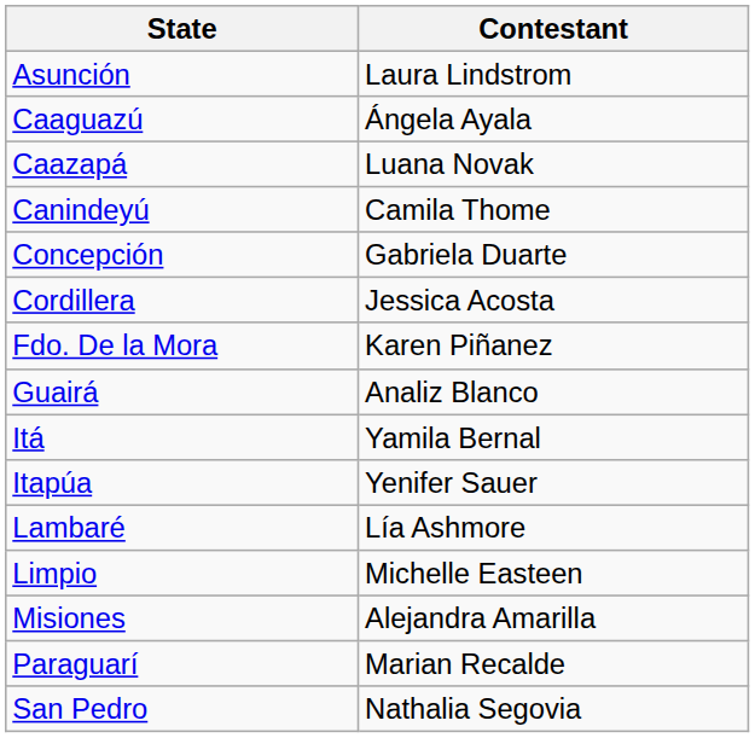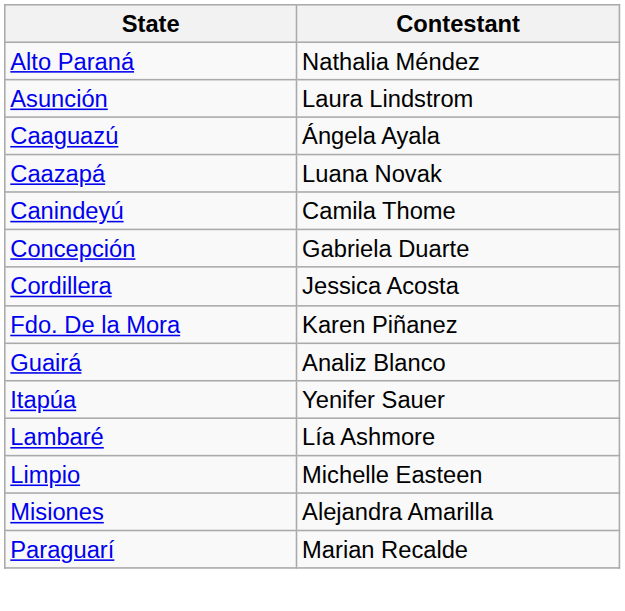+ row: Alto Paraná | Nathalia Méndez
- row: Itá | Yamila Bernal
- row: San Pedro | Nathalia Segovia
